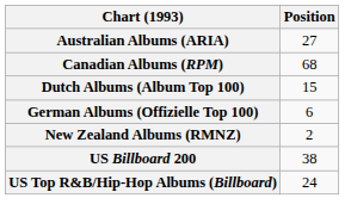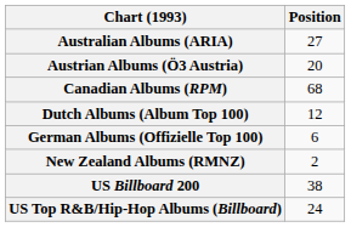+ row: Austrian Albums (Ö3 Austria) | 20
Dutch Albums (Album Top 100) | Position: 15 -> 12
